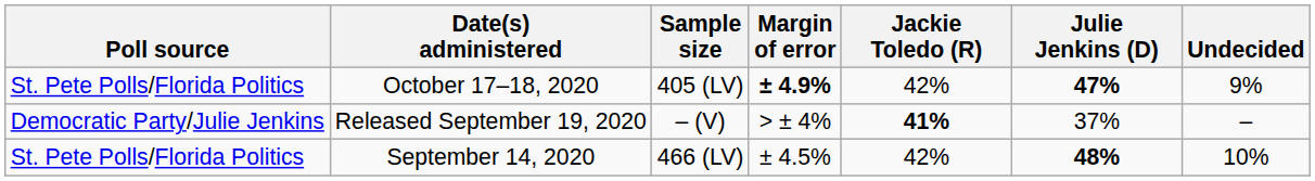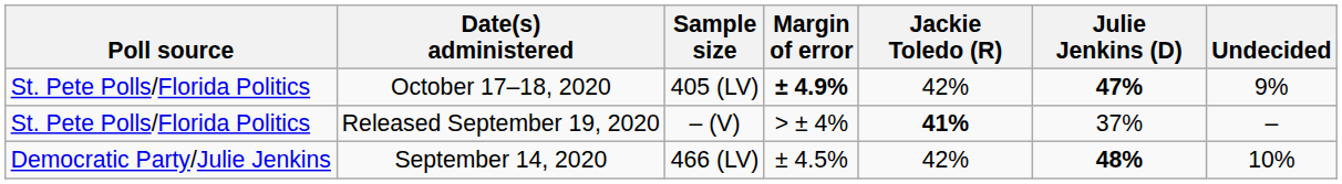Released September 19, 2020 | Poll source: Democratic Party/Julie Jenkins -> St. Pete Polls/Florida Politics
September 14, 2020 | Poll source: St. Pete Polls/Florida Politics -> Democratic Party/Julie Jenkins
